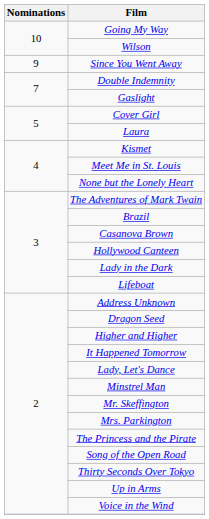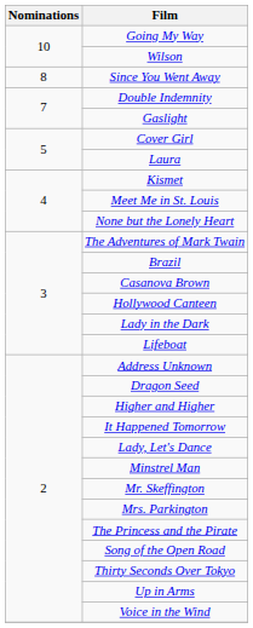Since You Went Away | Nominations: 9 -> 8
